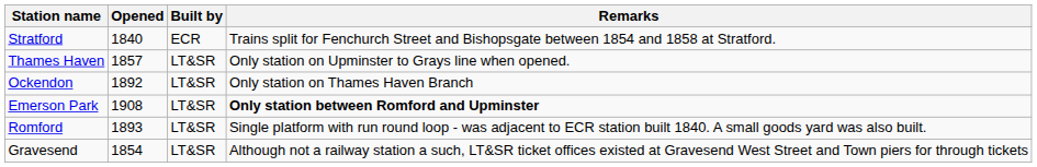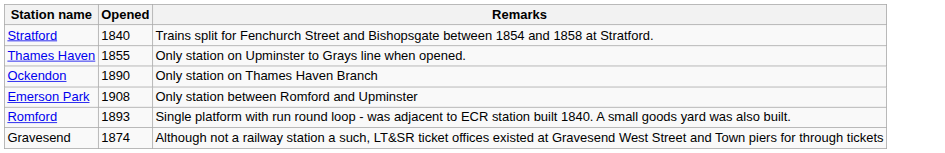- column: Built by | ECR | LT&SR | LT&SR | LT&SR | LT&SR | LT&SR
Thames Haven | Opened: 1857 -> 1855
Ockendon | Opened: 1892 -> 1890
Emerson Park | Remarks: bold -> normal
Gravesend | Opened: 1854 -> 1874
